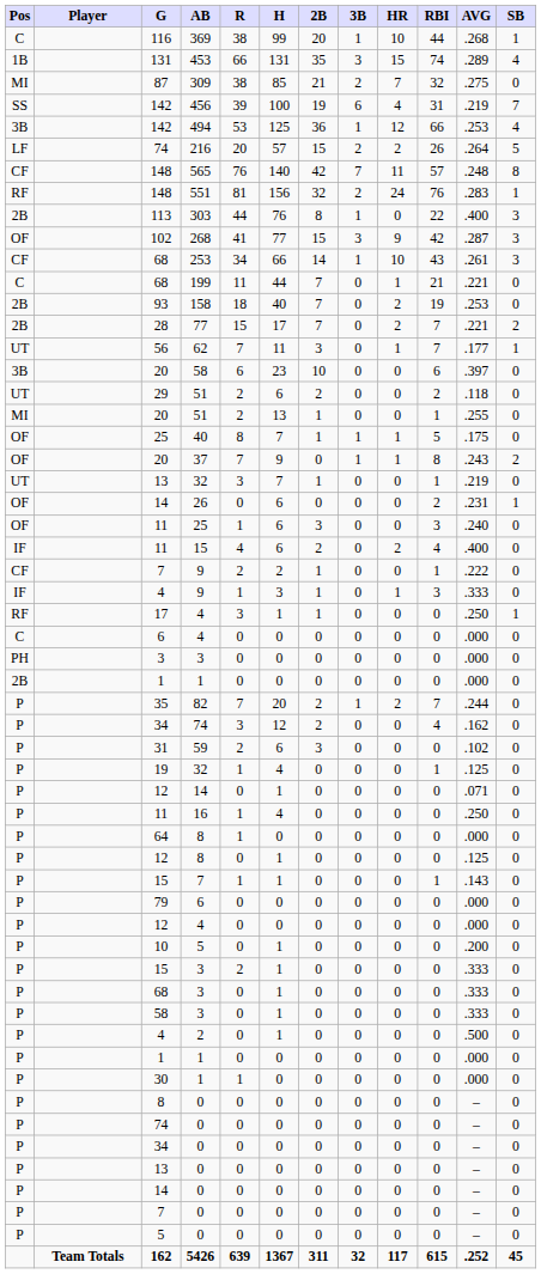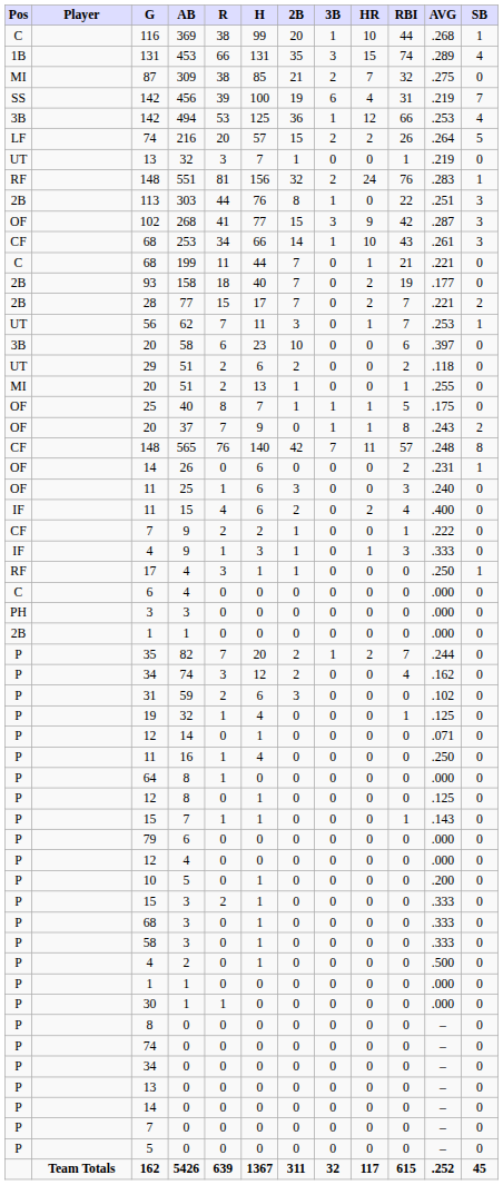rows swapped: 565 <-> 13 / 32
303 | AVG: .400 -> .251
158 | AVG: .253 -> .177
62 | AVG: .177 -> .253
